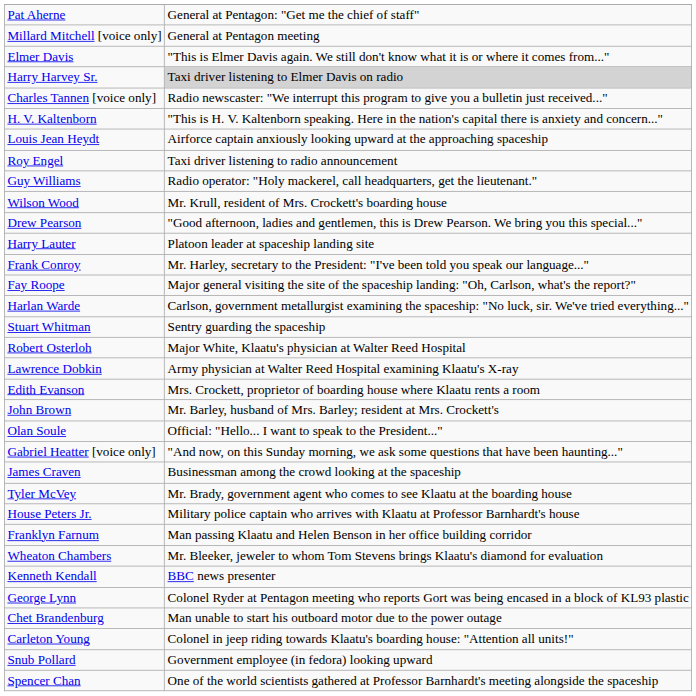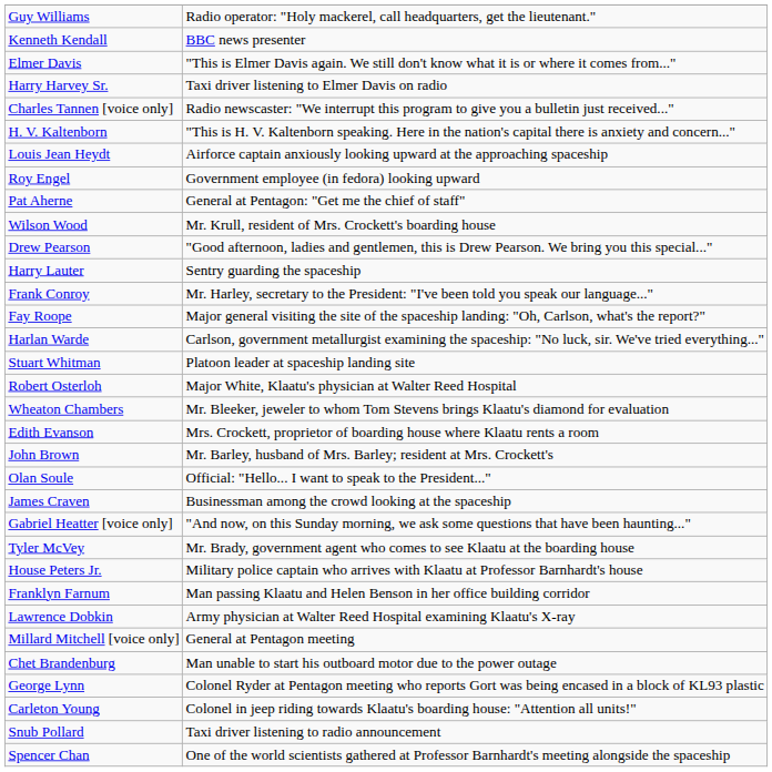rows swapped: Guy Williams <-> Pat Aherne
rows swapped: Kenneth Kendall <-> Millard Mitchell [voice only]
Harry Harvey Sr. | column 2: lightgrey background -> no background
Roy Engel | column 2: Taxi driver listening to radio announcement -> Government employee (in fedora) looking upward
Harry Lauter | column 2: Platoon leader at spaceship landing site -> Sentry guarding the spaceship
Stuart Whitman | column 2: Sentry guarding the spaceship -> Platoon leader at spaceship landing site
rows swapped: Lawrence Dobkin <-> Wheaton Chambers
rows swapped: Gabriel Heatter [voice only] <-> James Craven
rows swapped: George Lynn <-> Chet Brandenburg
Snub Pollard | column 2: Government employee (in fedora) looking upward -> Taxi driver listening to radio announcement
